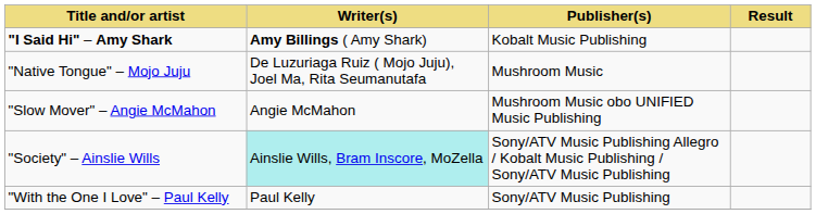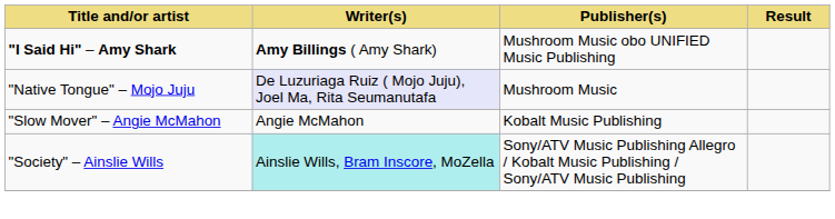"I Said Hi" – Amy Shark | Publisher(s): Kobalt Music Publishing -> Mushroom Music obo UNIFIED Music Publishing
"Native Tongue" – Mojo Juju | Writer(s): no background -> lavender background
"Slow Mover" – Angie McMahon | Publisher(s): Mushroom Music obo UNIFIED Music Publishing -> Kobalt Music Publishing
- row: "With the One I Love" – Paul Kelly | Paul Kelly | Sony/ATV Music Publishing
